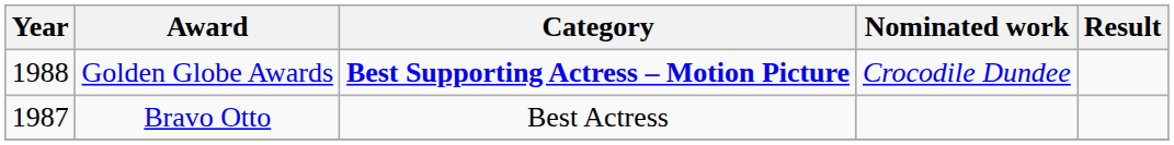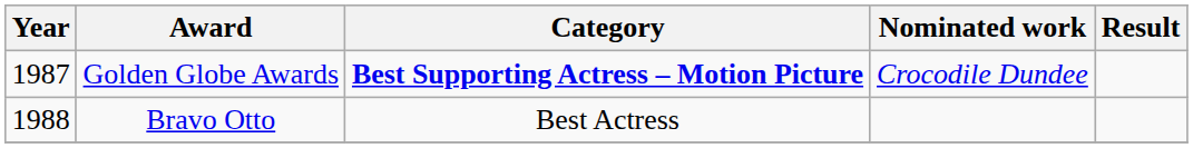Golden Globe Awards | Year: 1988 -> 1987
Bravo Otto | Year: 1987 -> 1988
